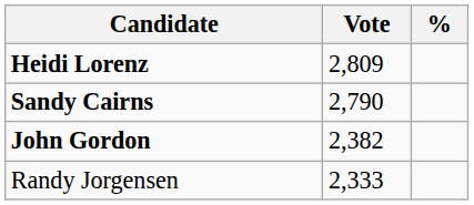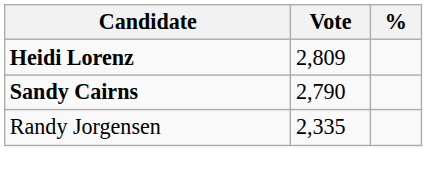- row: John Gordon | 2,382
Randy Jorgensen | Vote: 2,333 -> 2,335
